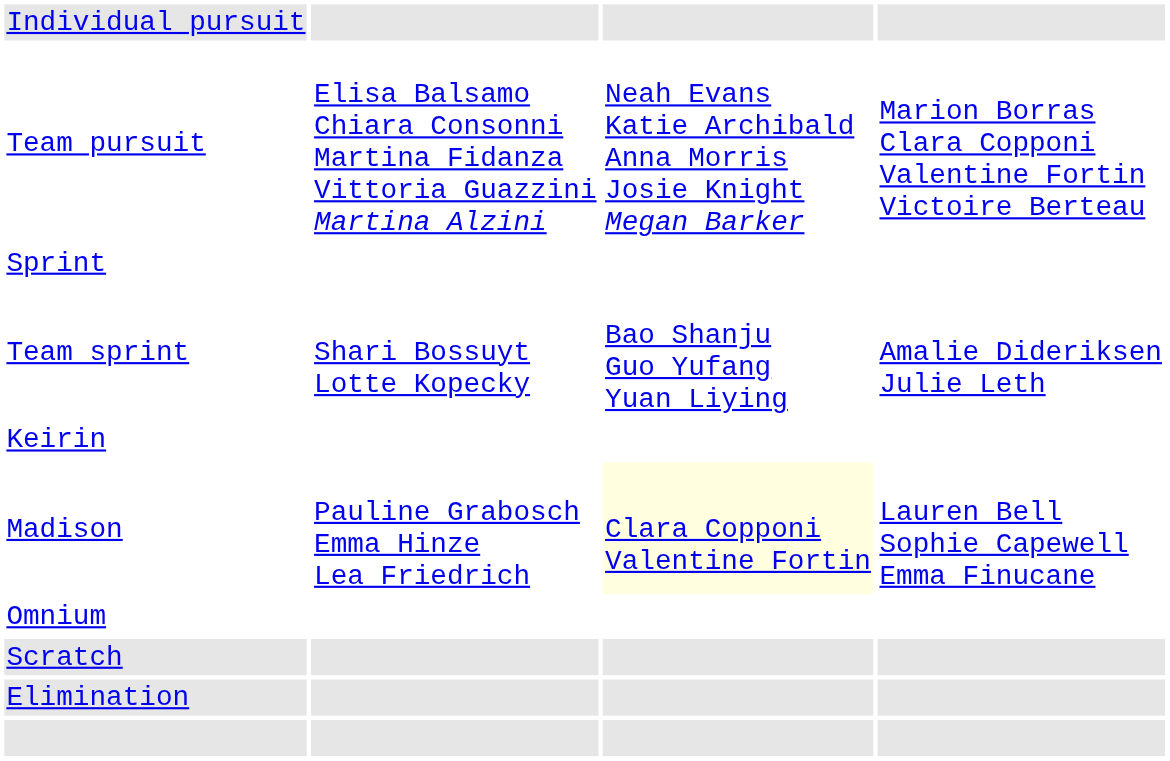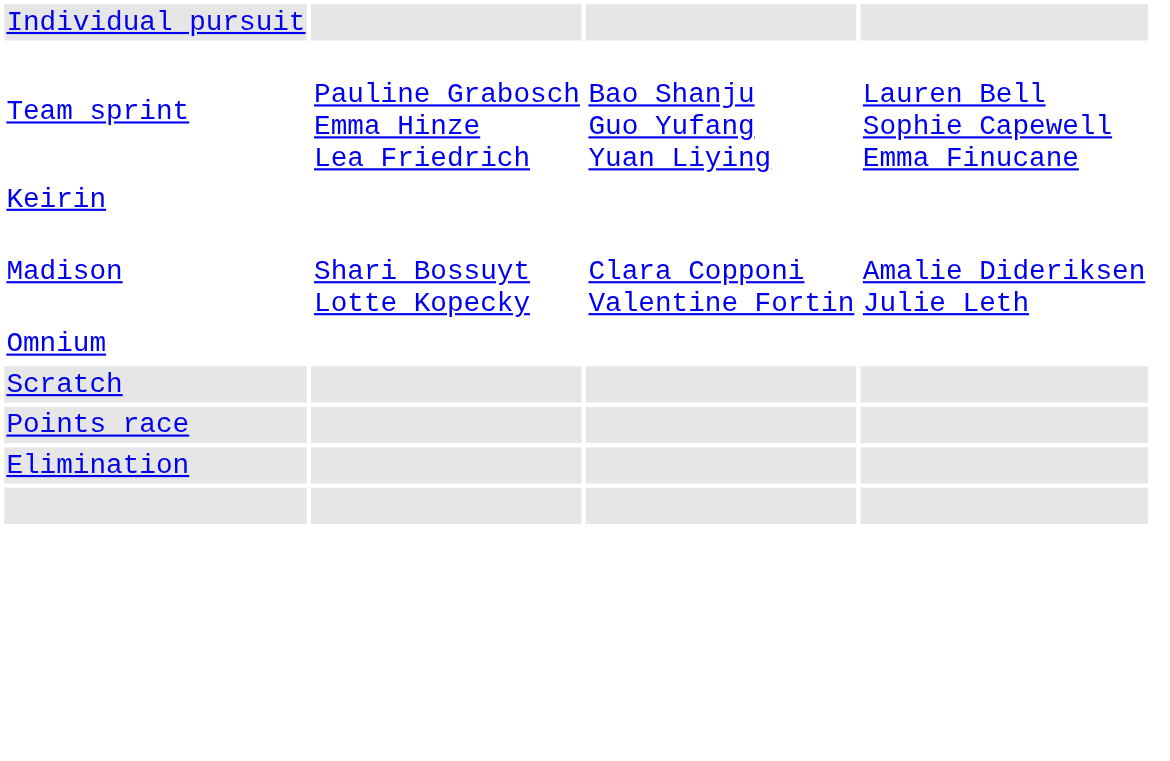- row: Team pursuit | Elisa Balsamo Chiara Consonni Martina Fidanza Vittoria Guazzini Martina Alzini | Neah Evans Katie Archibald Anna Morris Josie Knight Megan Barker | Marion Borras Clara Copponi Valentine Fortin Victoire Berteau
- row: Sprint
Team sprint | column 2: Shari Bossuyt Lotte Kopecky -> Pauline Grabosch Emma Hinze Lea Friedrich
Team sprint | column 4: Amalie Dideriksen Julie Leth -> Lauren Bell Sophie Capewell Emma Finucane
Madison | column 2: Pauline Grabosch Emma Hinze Lea Friedrich -> Shari Bossuyt Lotte Kopecky
Madison | column 3: lightyellow background -> no background
Madison | column 4: Lauren Bell Sophie Capewell Emma Finucane -> Amalie Dideriksen Julie Leth
+ row: Points race
